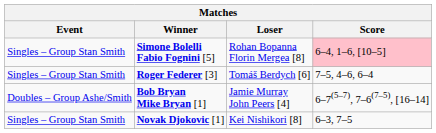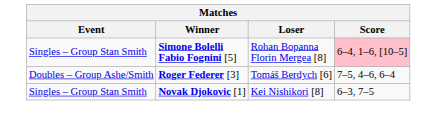Roger Federer [3] | Event: Singles – Group Stan Smith -> Doubles – Group Ashe/Smith
- row: Doubles – Group Ashe/Smith | Bob Bryan Mike Bryan [1] | Jamie Murray John Peers [4] | 6–7(5–7), 7–6(7–5), [16–14]
